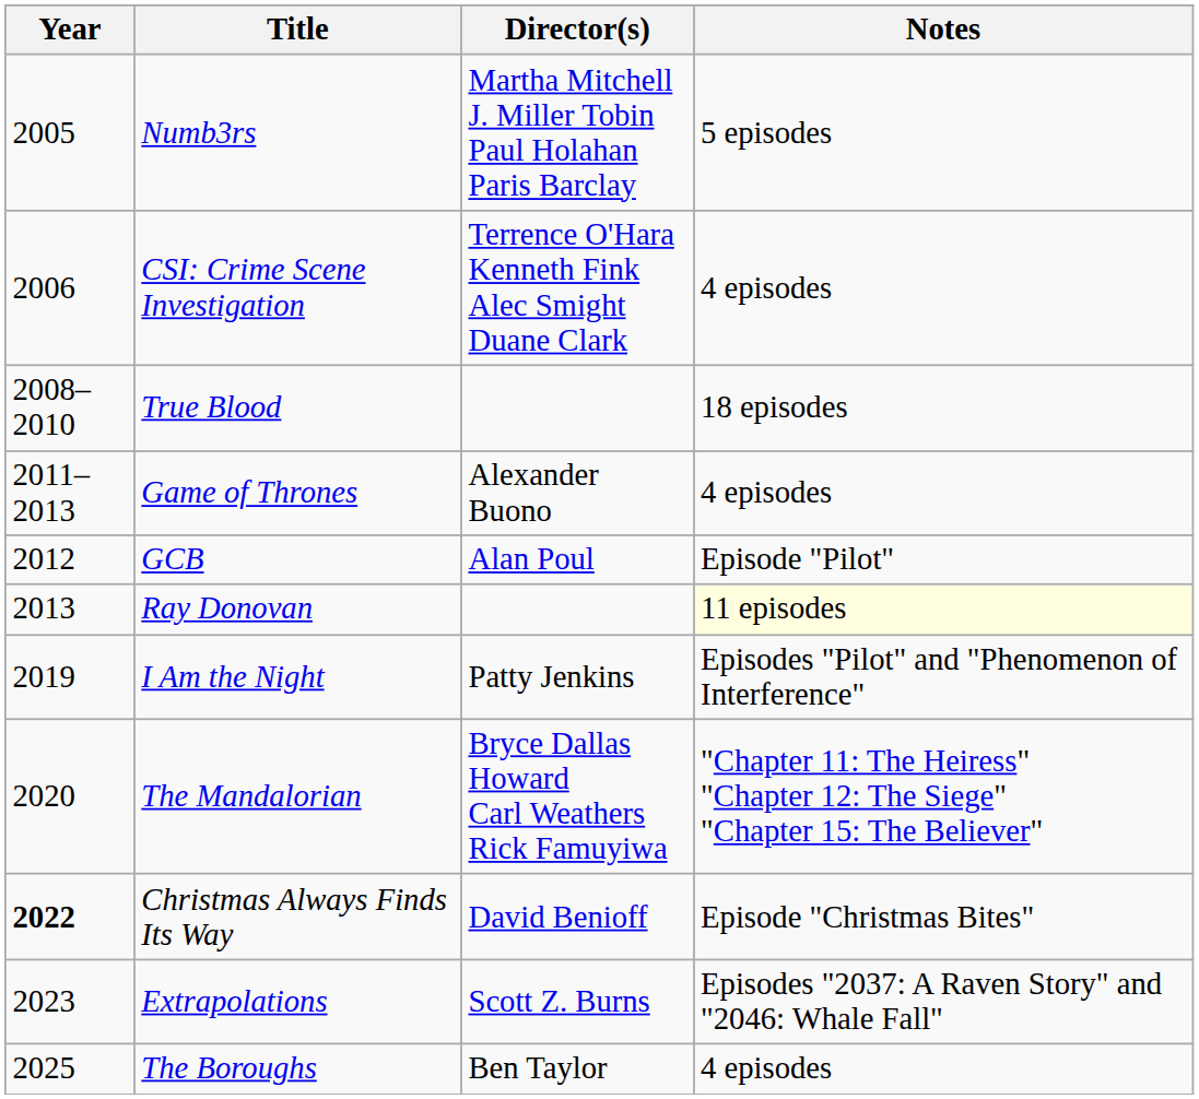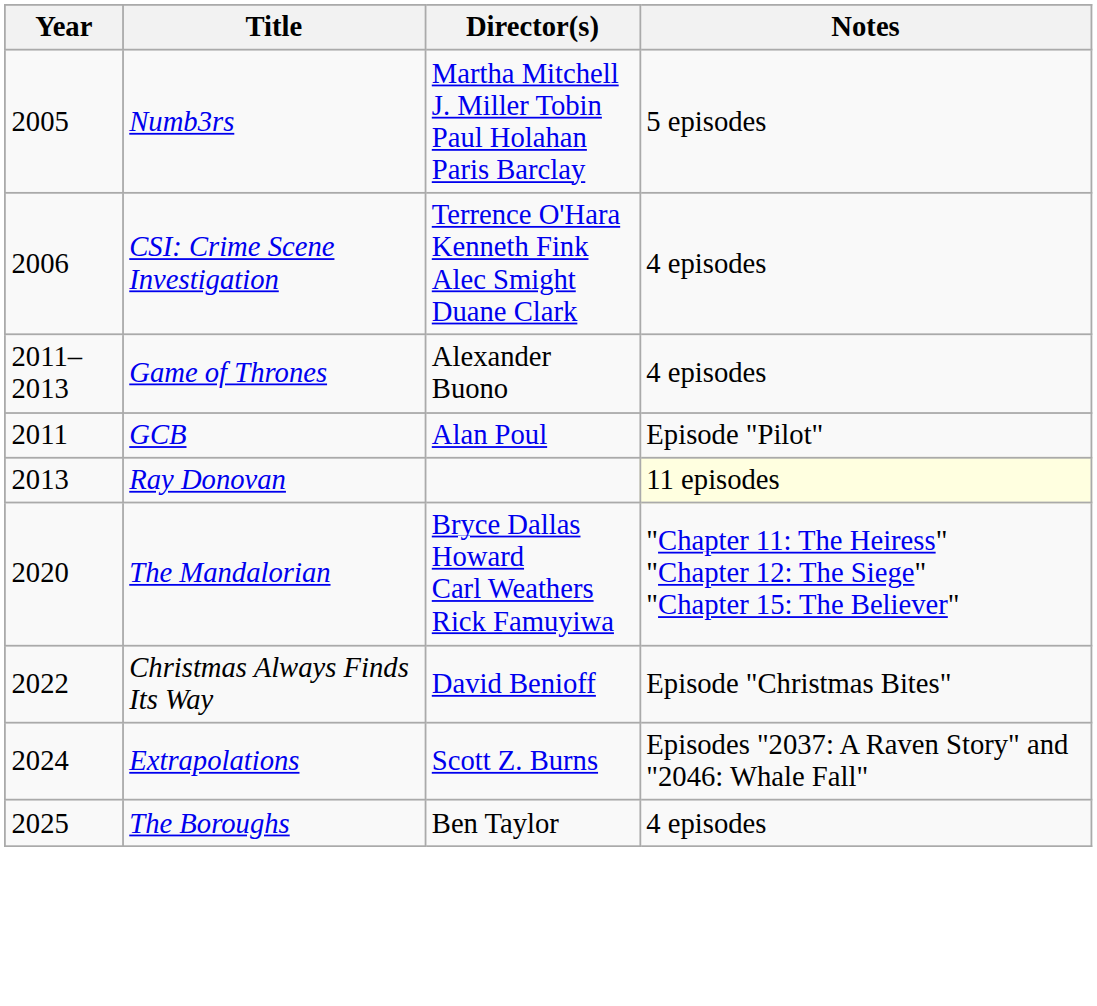- row: 2008–2010 | True Blood | 18 episodes
GCB | Year: 2012 -> 2011
- row: 2019 | I Am the Night | Patty Jenkins | Episodes "Pilot" and "Phenomenon of Interference"
Christmas Always Finds Its Way | Year: bold -> normal
Extrapolations | Year: 2023 -> 2024
